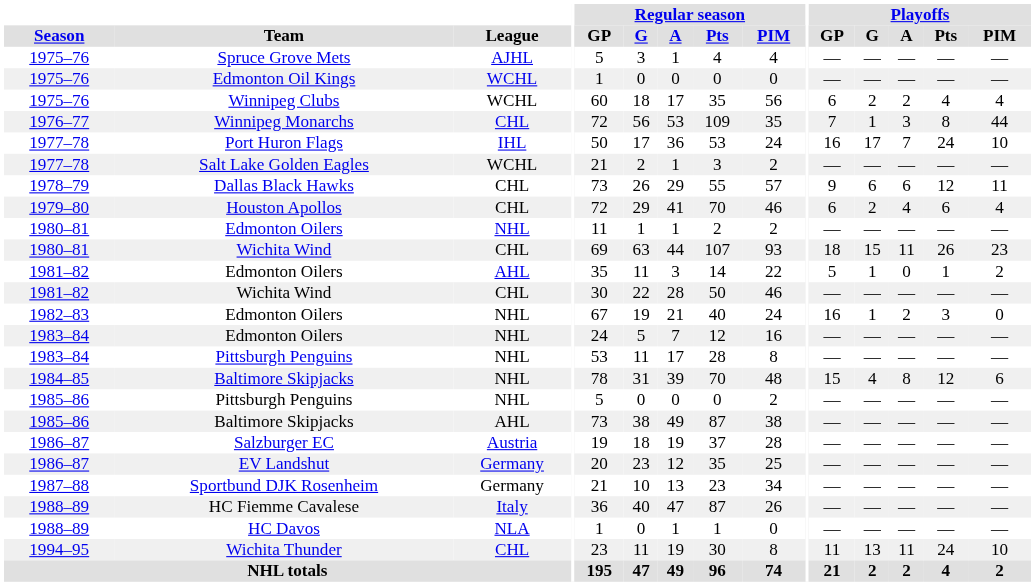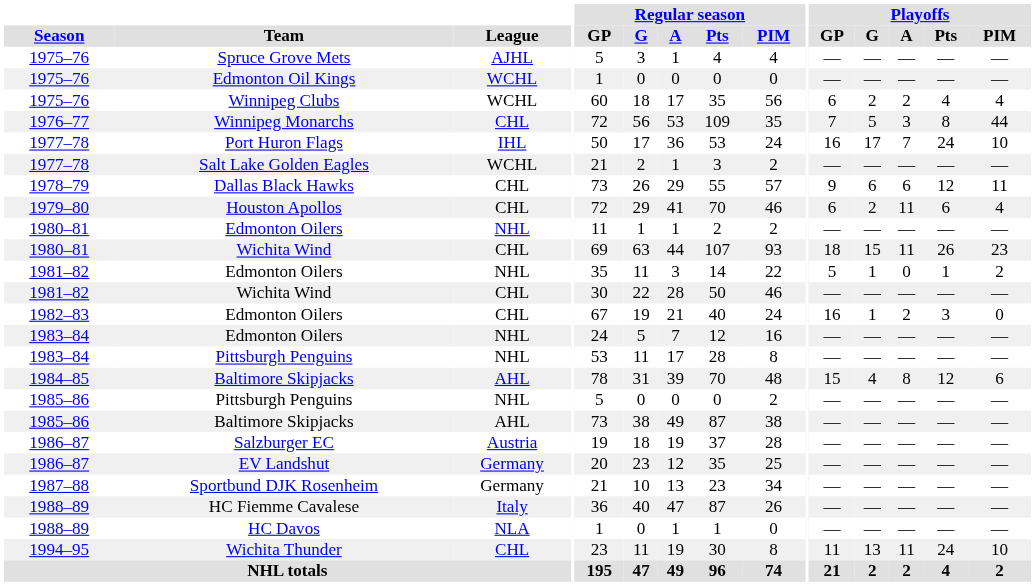Winnipeg Monarchs | Playoffs / G: 1 -> 5
Houston Apollos | Playoffs / A: 4 -> 11
1981–82 / Edmonton Oilers | League: AHL -> NHL
1982–83 / Edmonton Oilers | League: NHL -> CHL
1984–85 / Baltimore Skipjacks | League: NHL -> AHL
